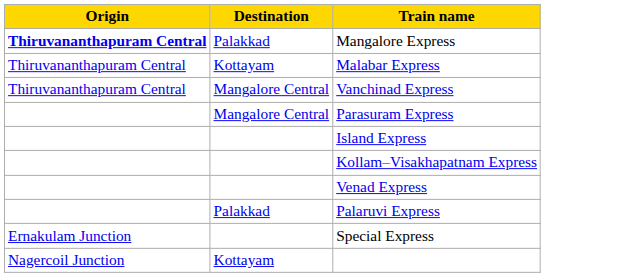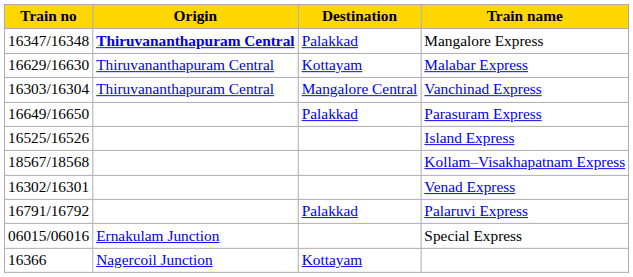+ column: Train no | 16347/16348 | 16629/16630 | 16303/16304 | 16649/16650 | 16525/16526 | 18567/18568 | 16302/16301 | 16791/16792 | 06015/06016 | 16366
Parasuram Express | Destination: Mangalore Central -> Palakkad
